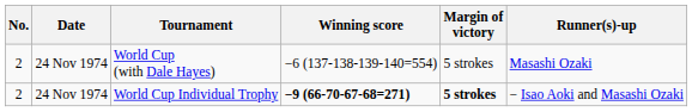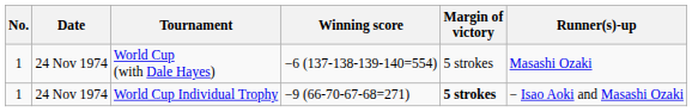World Cup (with Dale Hayes) | No.: 2 -> 1
World Cup Individual Trophy | No.: 2 -> 1
World Cup Individual Trophy | Winning score: bold -> normal
